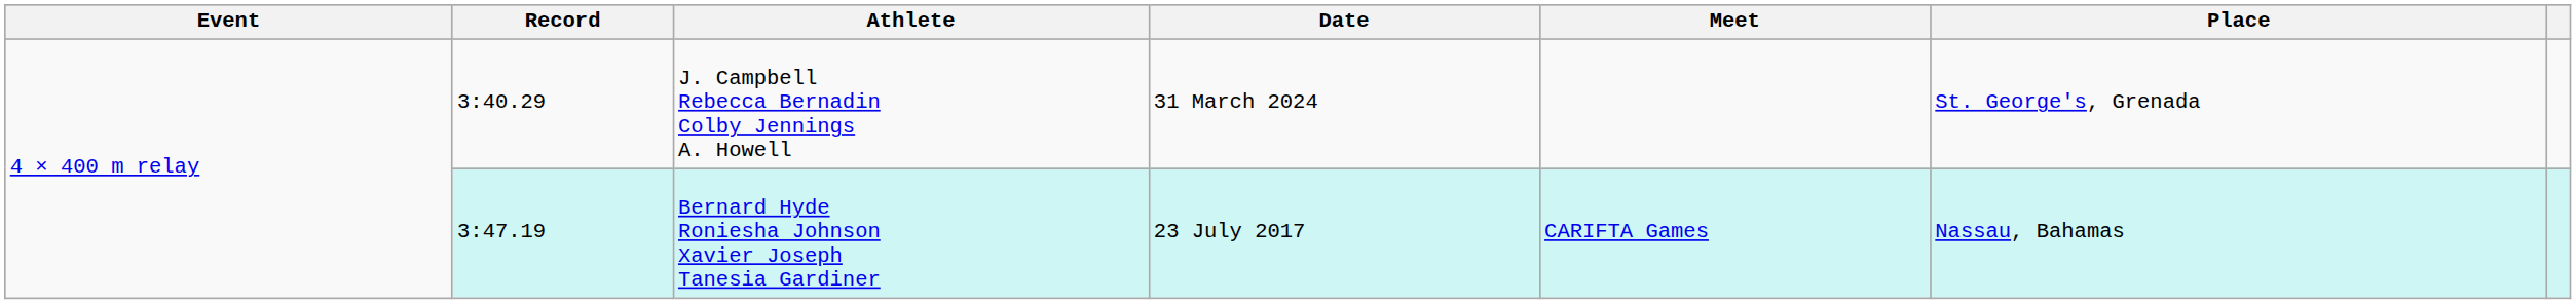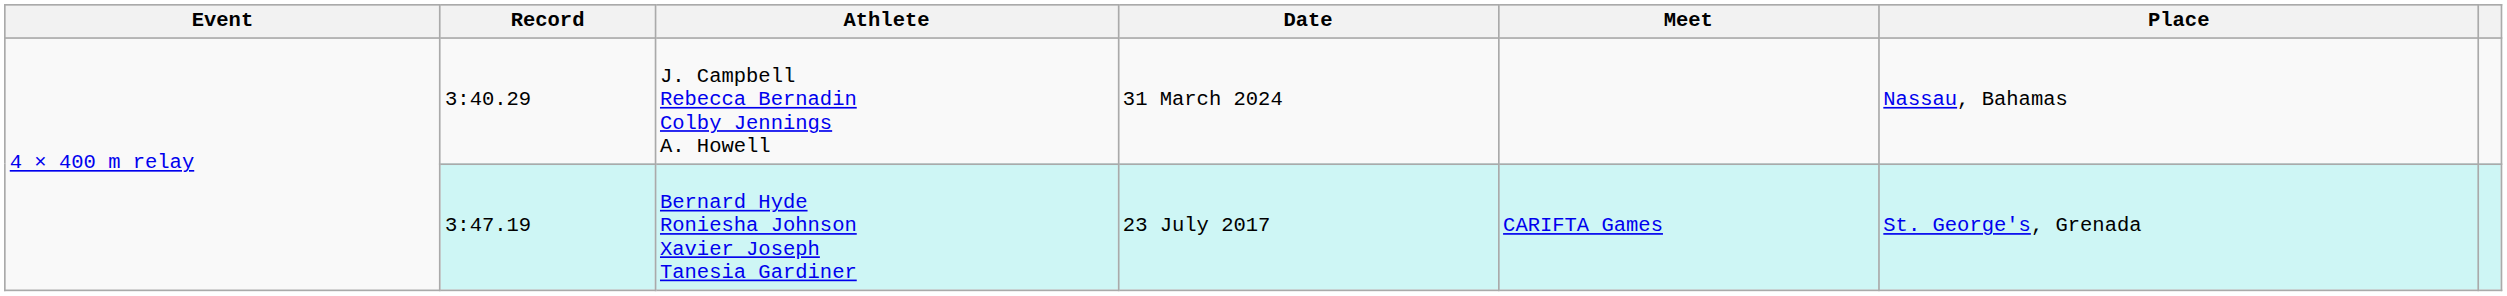J. Campbell Rebecca Bernadin Colby Jennings A. Howell | Place: St. George's, Grenada -> Nassau, Bahamas
Bernard Hyde Roniesha Johnson Xavier Joseph Tanesia Gardiner | Place: Nassau, Bahamas -> St. George's, Grenada
